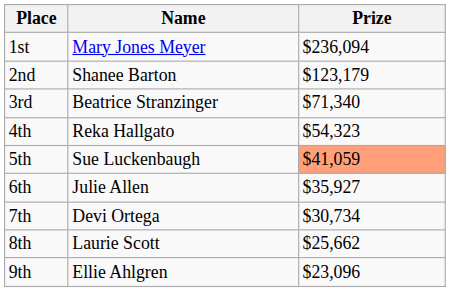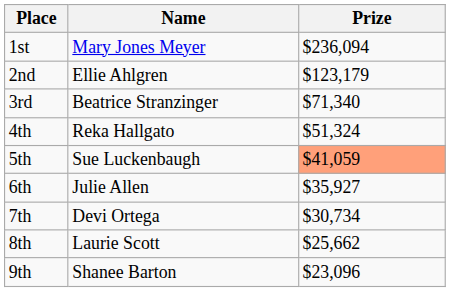2nd | Name: Shanee Barton -> Ellie Ahlgren
4th | Prize: $54,323 -> $51,324
9th | Name: Ellie Ahlgren -> Shanee Barton
